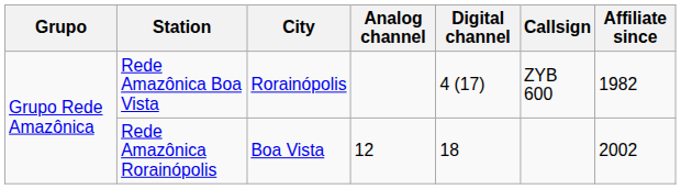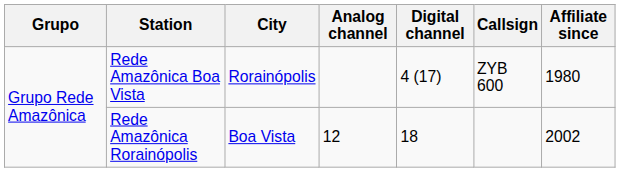Rede Amazônica Boa Vista | Affiliate since: 1982 -> 1980
